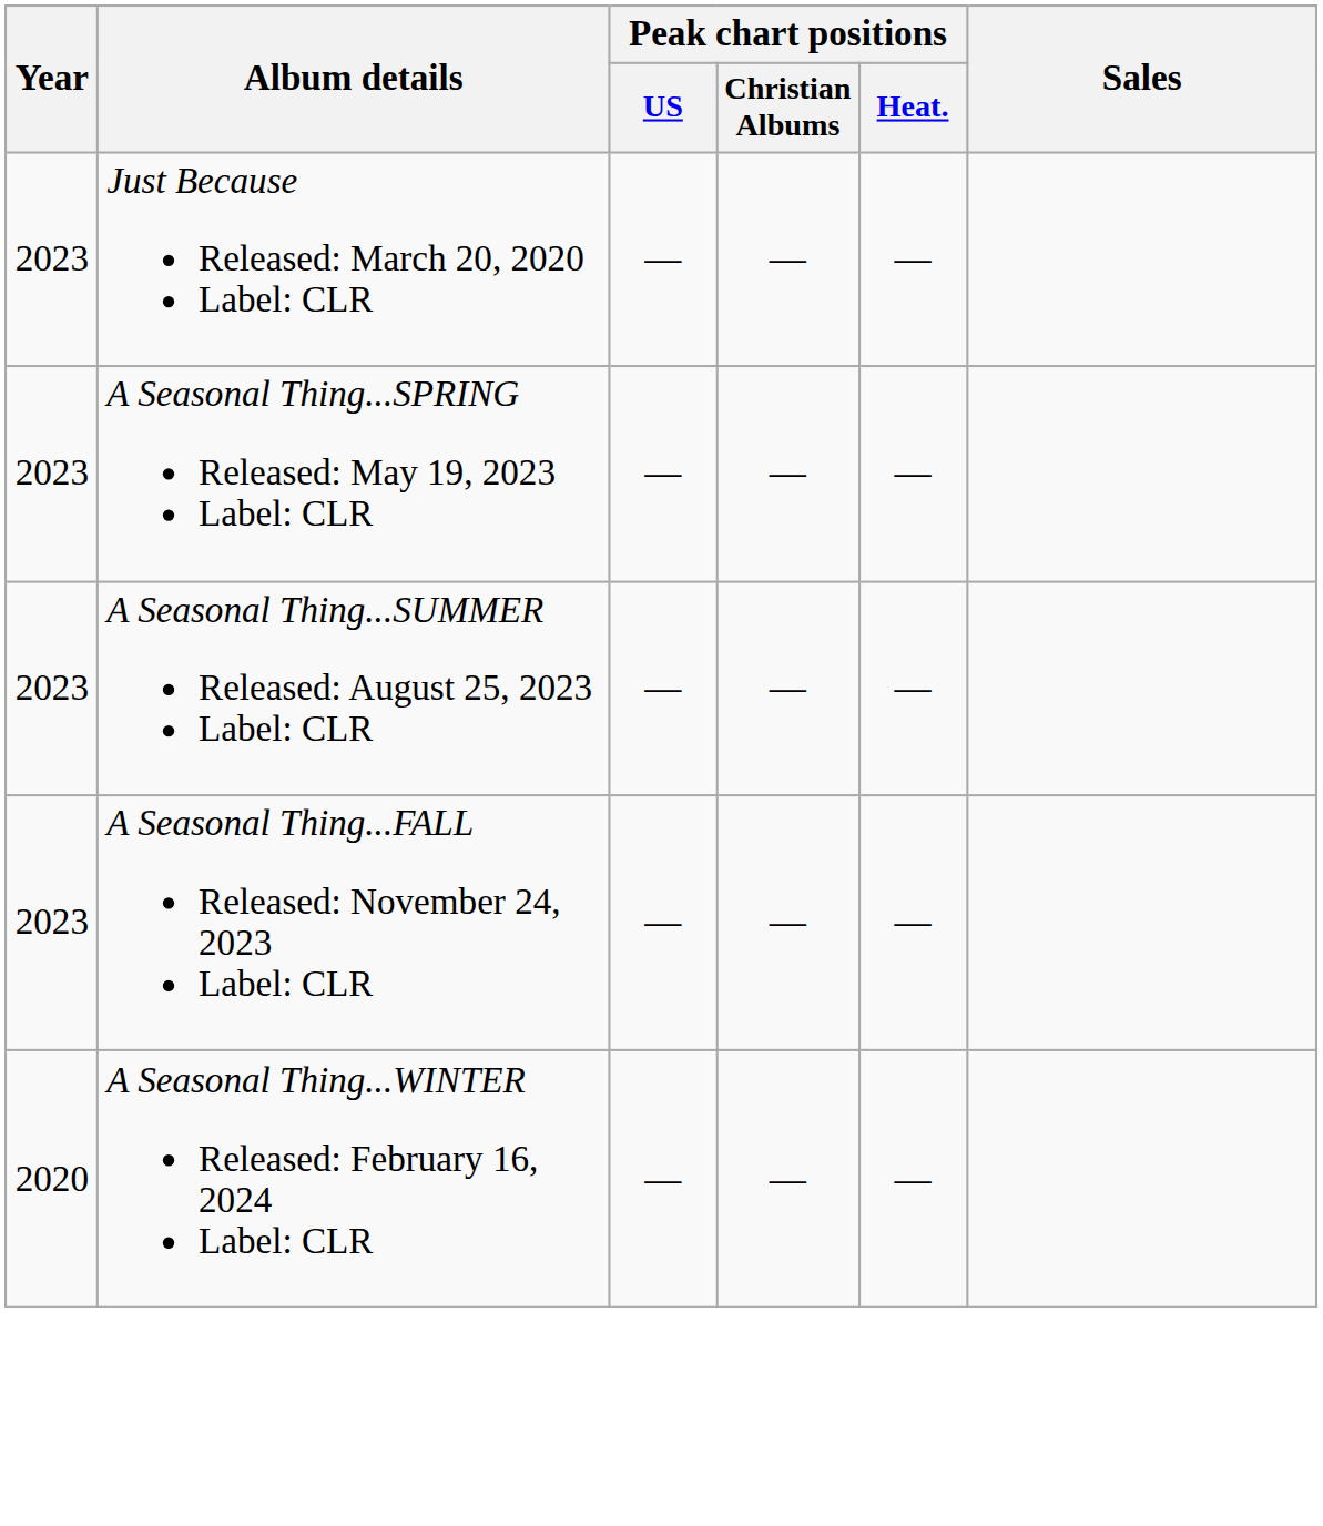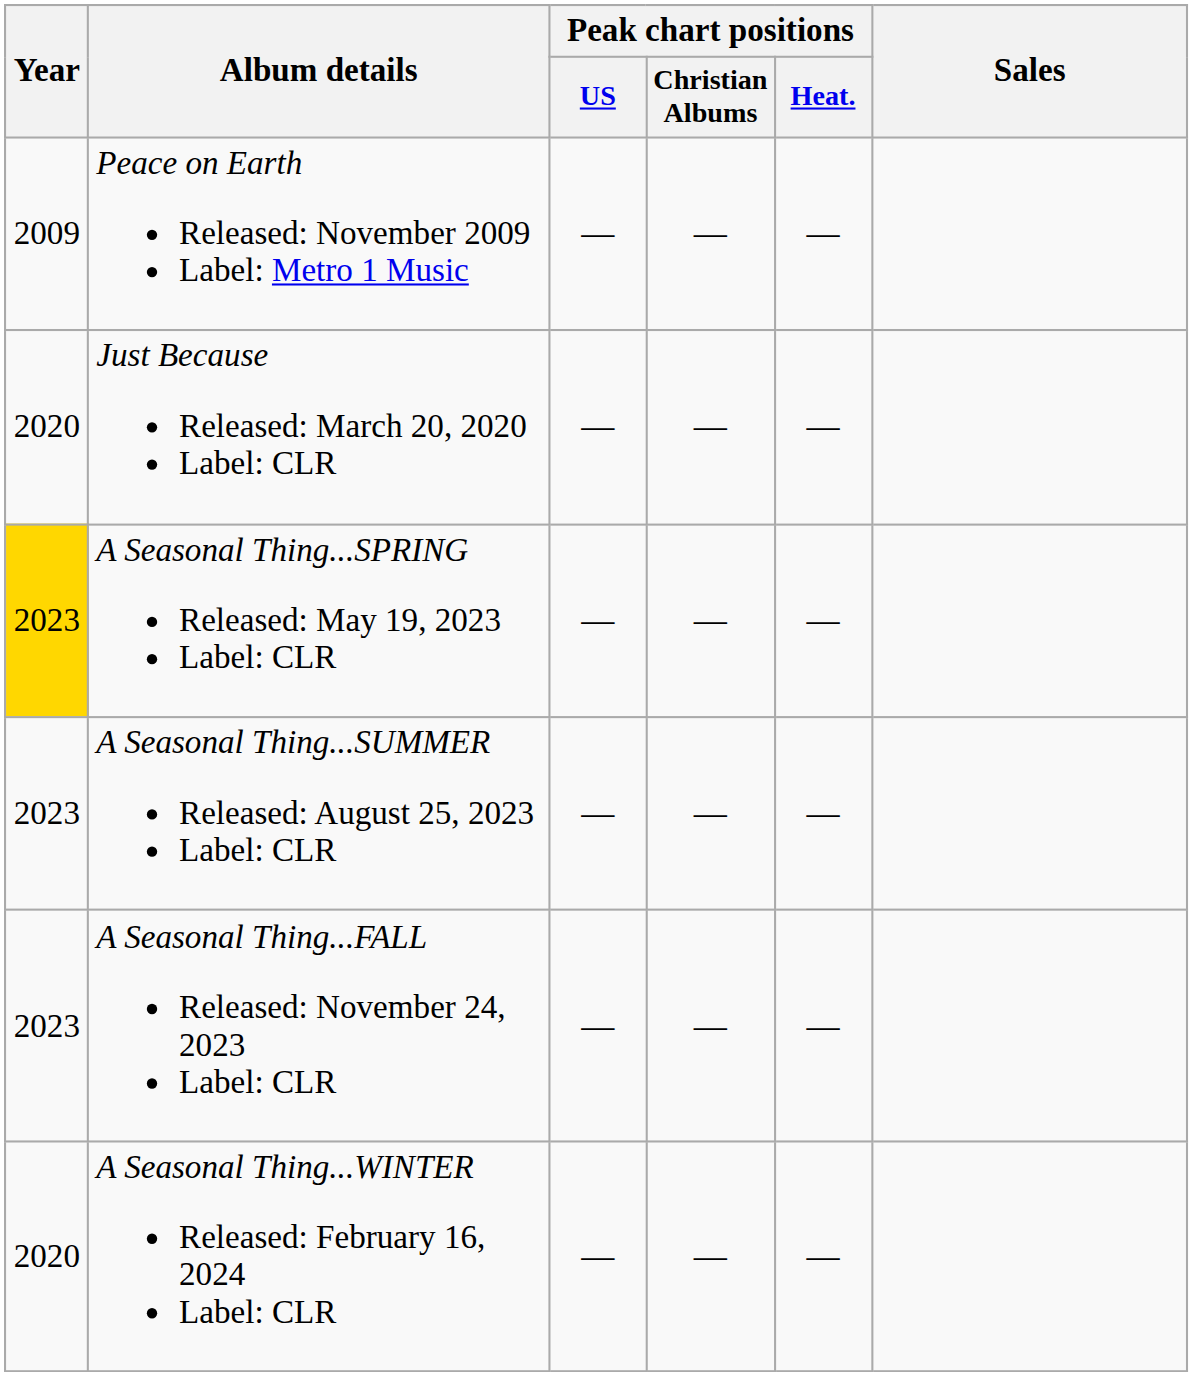+ row: 2009 | Peace on Earth Released: November 2009 Label: Metro 1 Music | — | — | —
Just Because Released: March 20, 2020 Label: CLR | Year: 2023 -> 2020
A Seasonal Thing...SPRING Released: May 19, 2023 Label: CLR | Year: no background -> gold background
